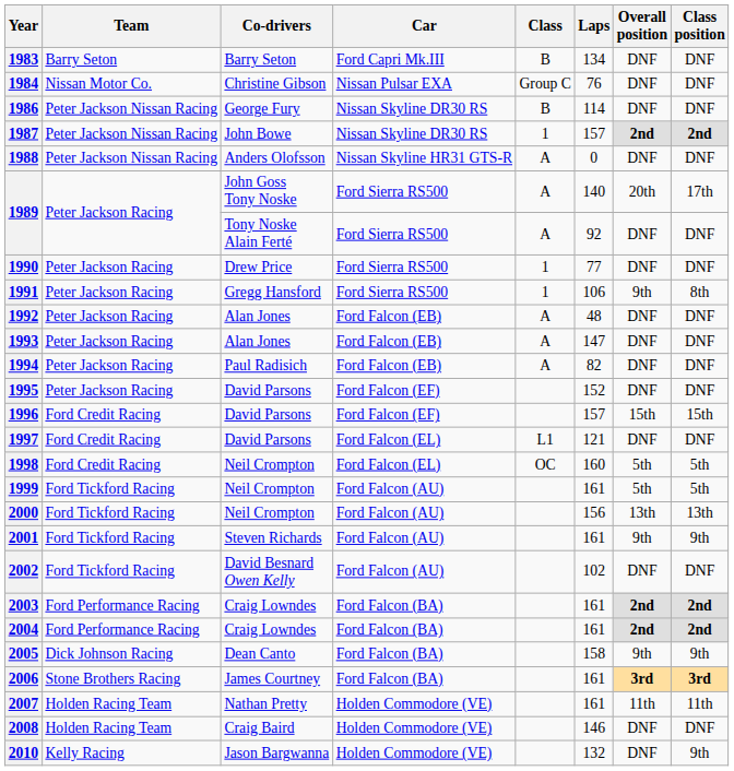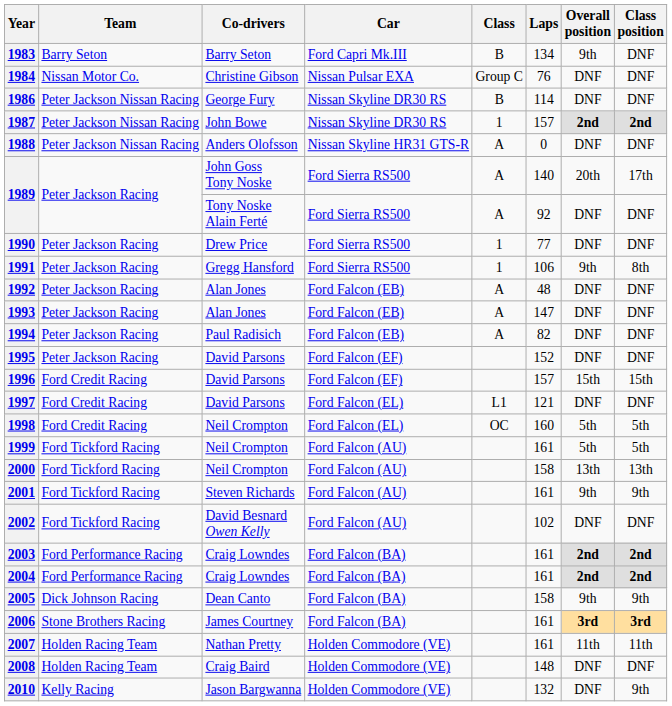1983 | Overall position: DNF -> 9th
2000 | Laps: 156 -> 158
2008 | Laps: 146 -> 148
